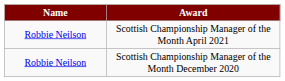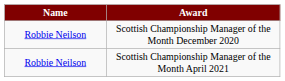rows swapped: Scottish Championship Manager of the Month December 2020 <-> Scottish Championship Manager of the Month April 2021
